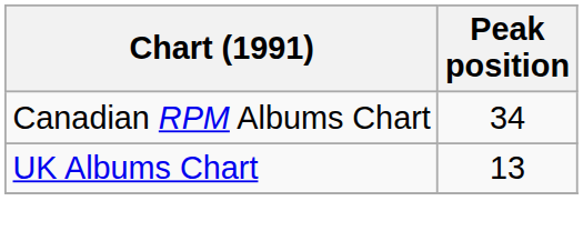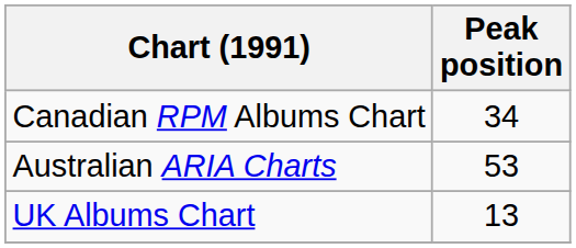+ row: Australian ARIA Charts | 53
